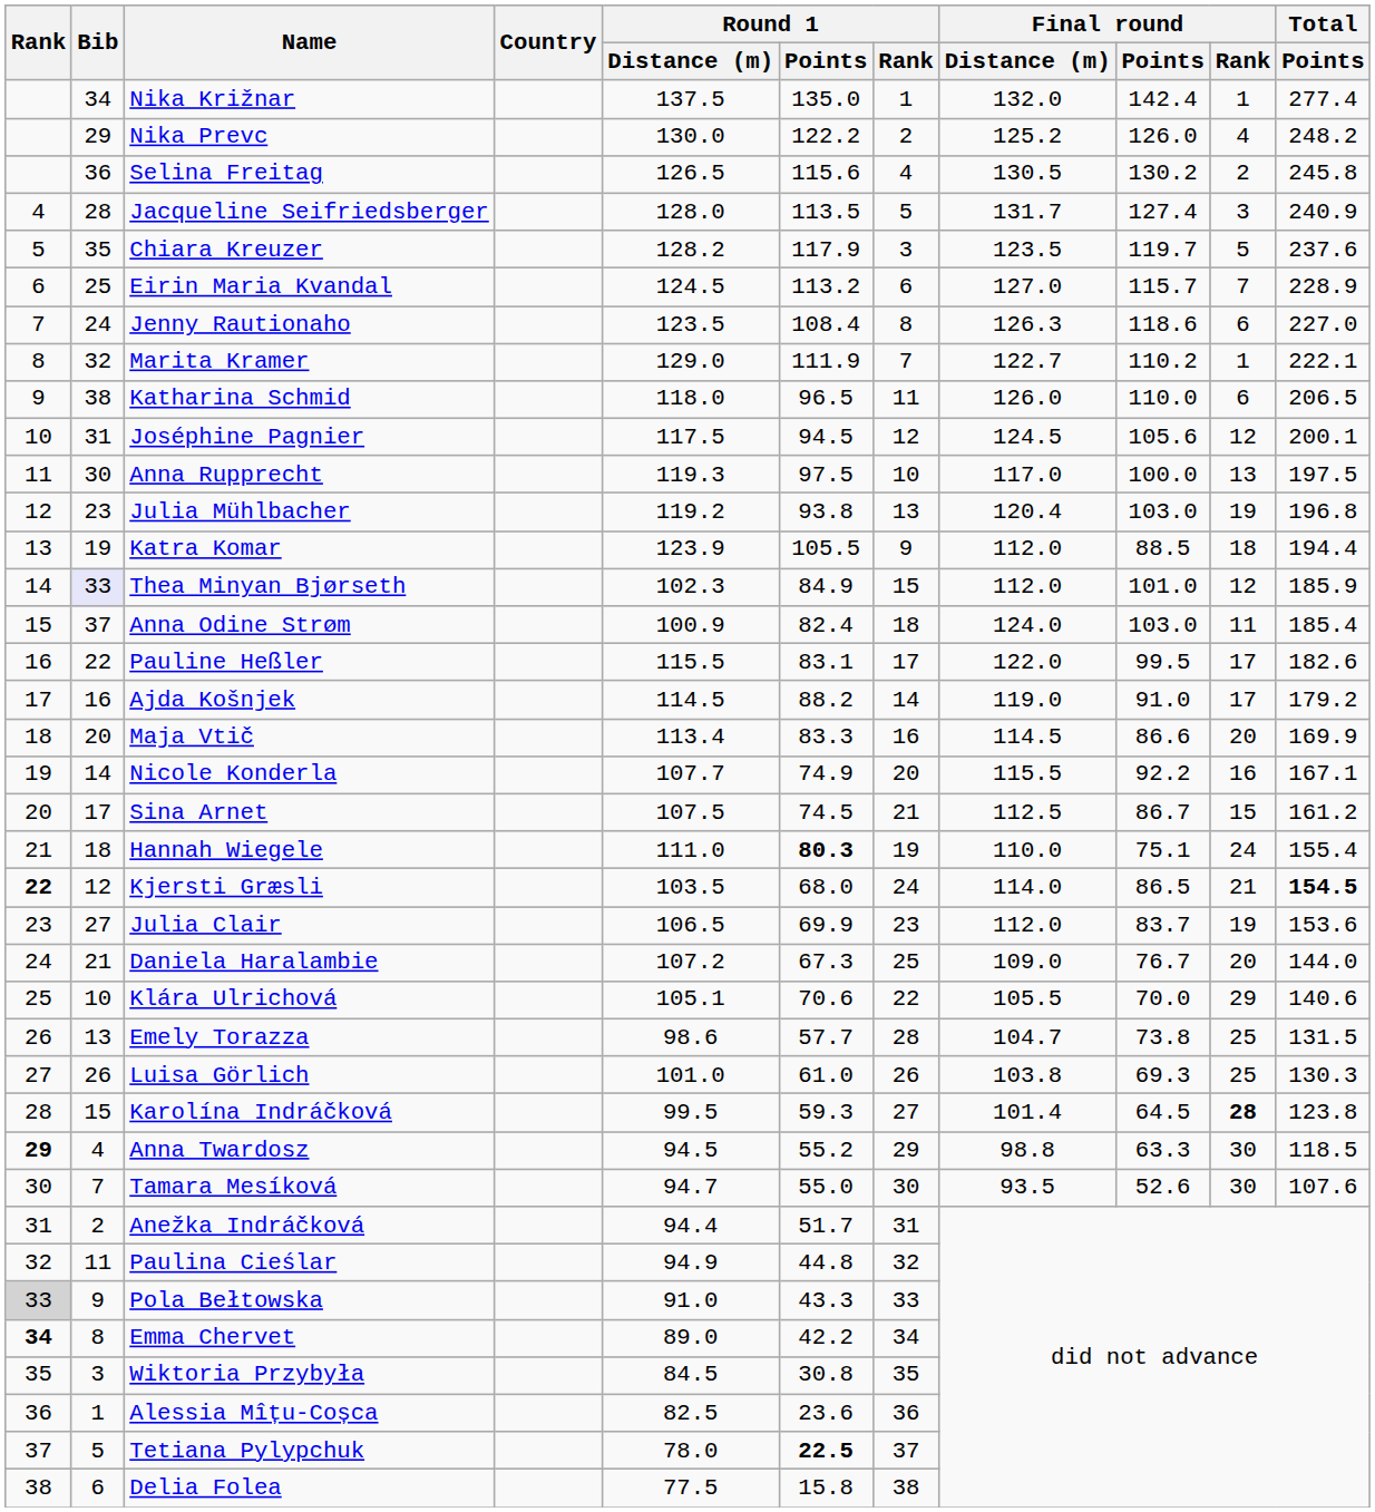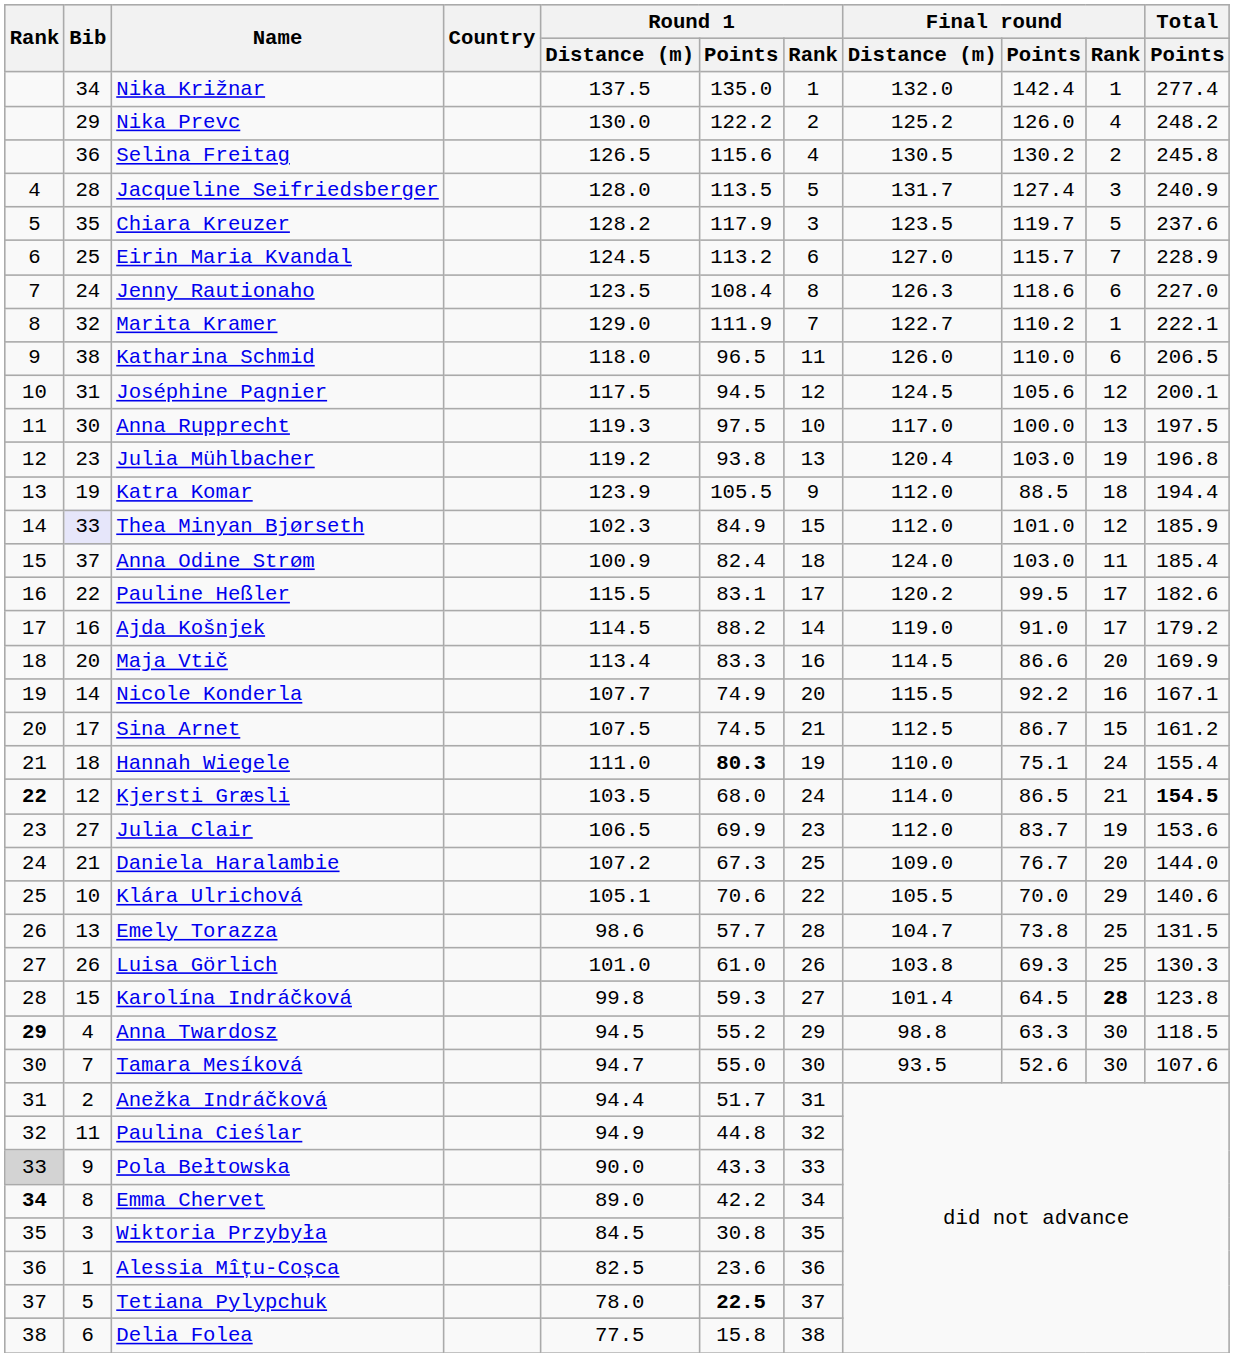Pauline Heßler | Final round / Distance (m): 122.0 -> 120.2
Karolína Indráčková | Round 1 / Distance (m): 99.5 -> 99.8
Pola Bełtowska | Round 1 / Distance (m): 91.0 -> 90.0
